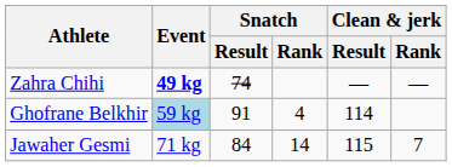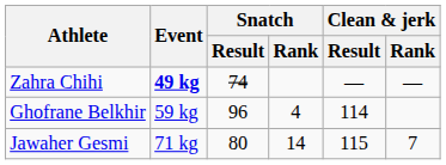Ghofrane Belkhir | Event: lightblue background -> no background
Ghofrane Belkhir | Snatch / Result: 91 -> 96
Jawaher Gesmi | Snatch / Result: 84 -> 80
